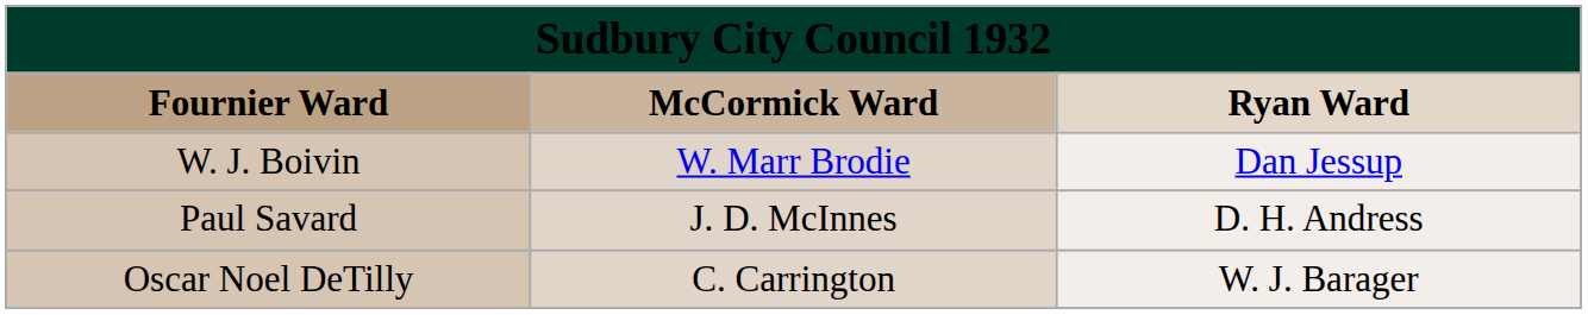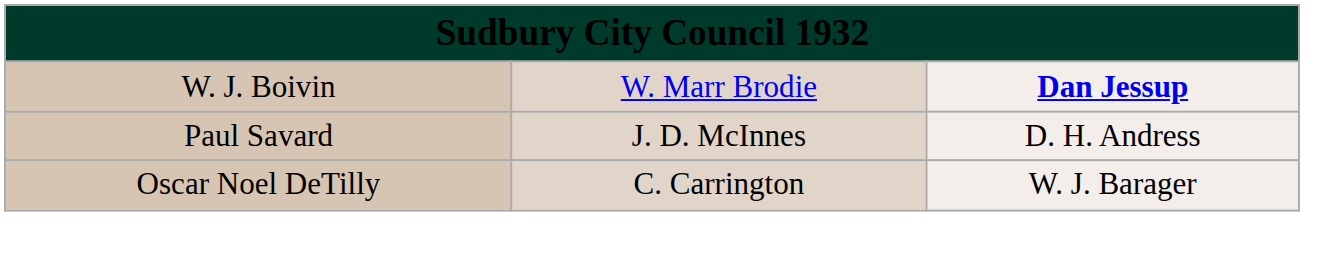- row: Fournier Ward | McCormick Ward | Ryan Ward
W. J. Boivin | column 3: normal -> bold
